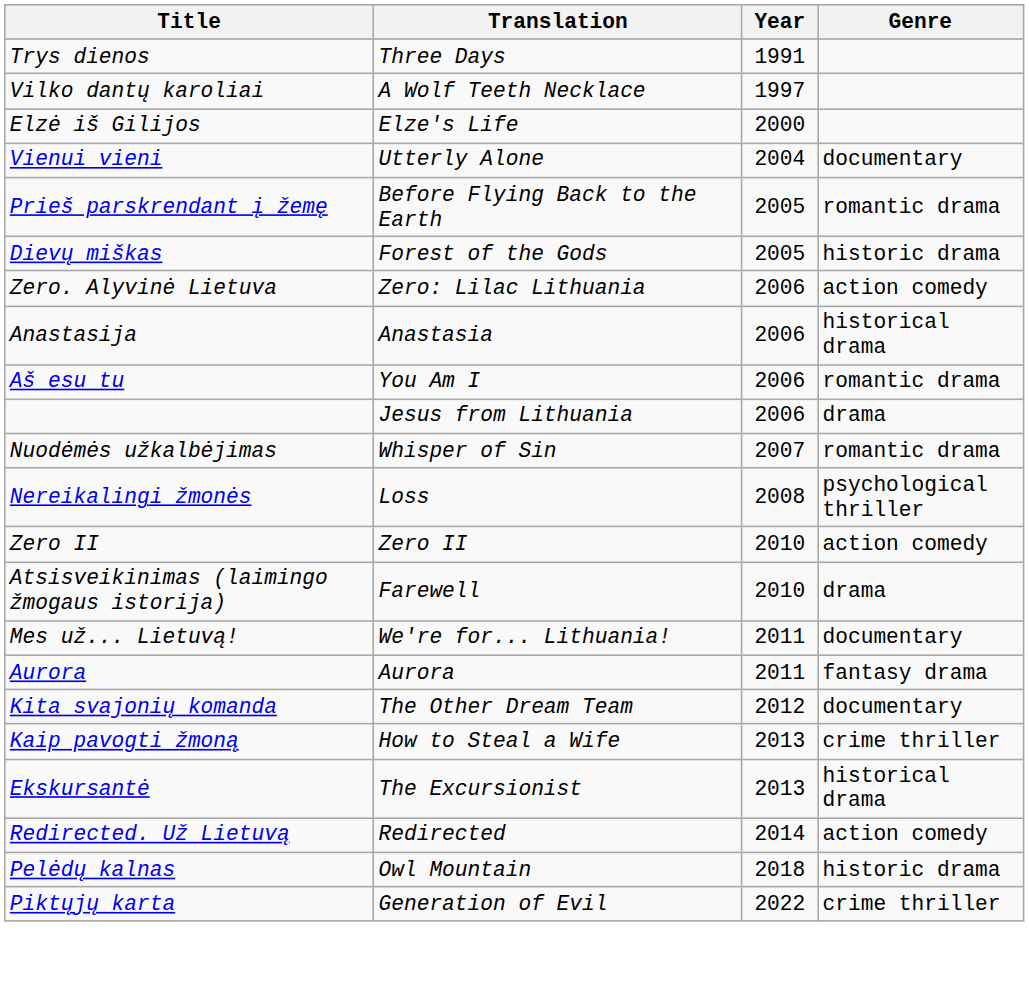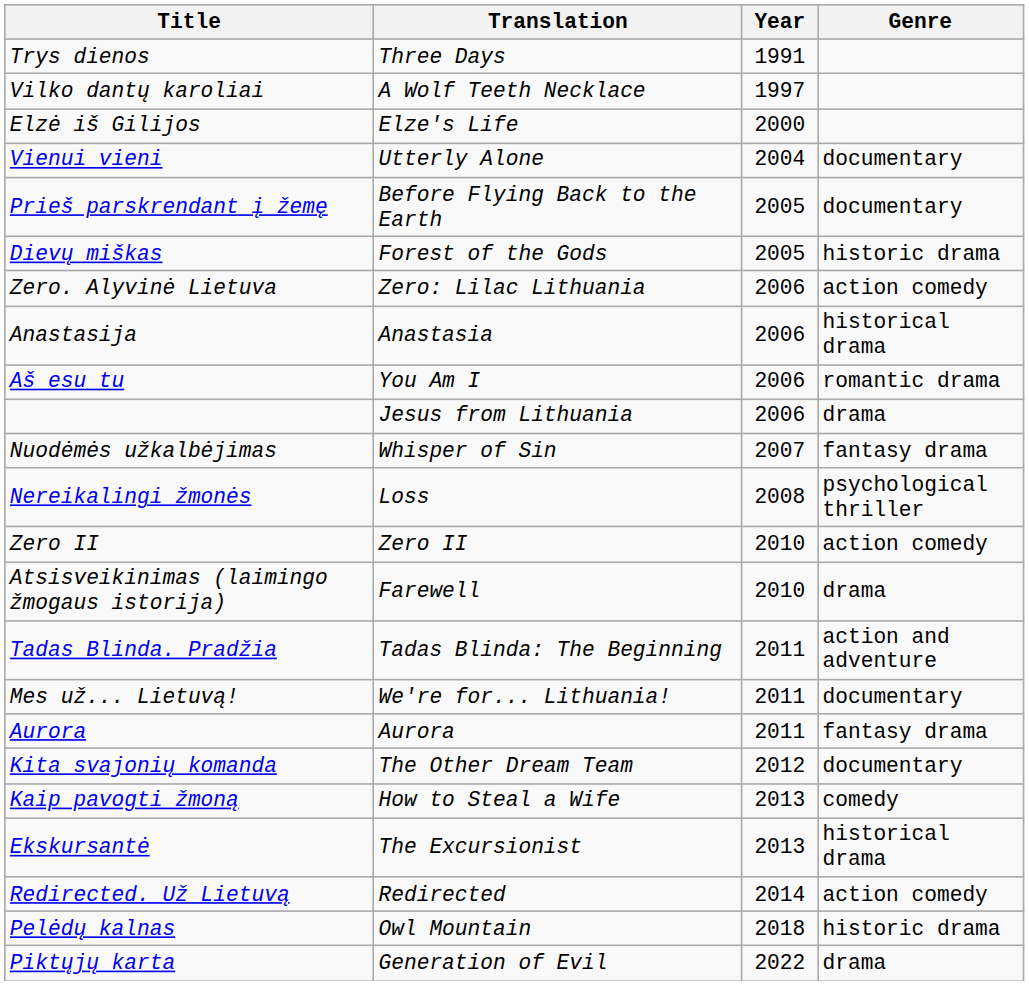Prieš parskrendant į žemę | Genre: romantic drama -> documentary
Nuodėmės užkalbėjimas | Genre: romantic drama -> fantasy drama
+ row: Tadas Blinda. Pradžia | Tadas Blinda: The Beginning | 2011 | action and adventure
Kaip pavogti žmoną | Genre: crime thriller -> comedy
Piktųjų karta | Genre: crime thriller -> drama
